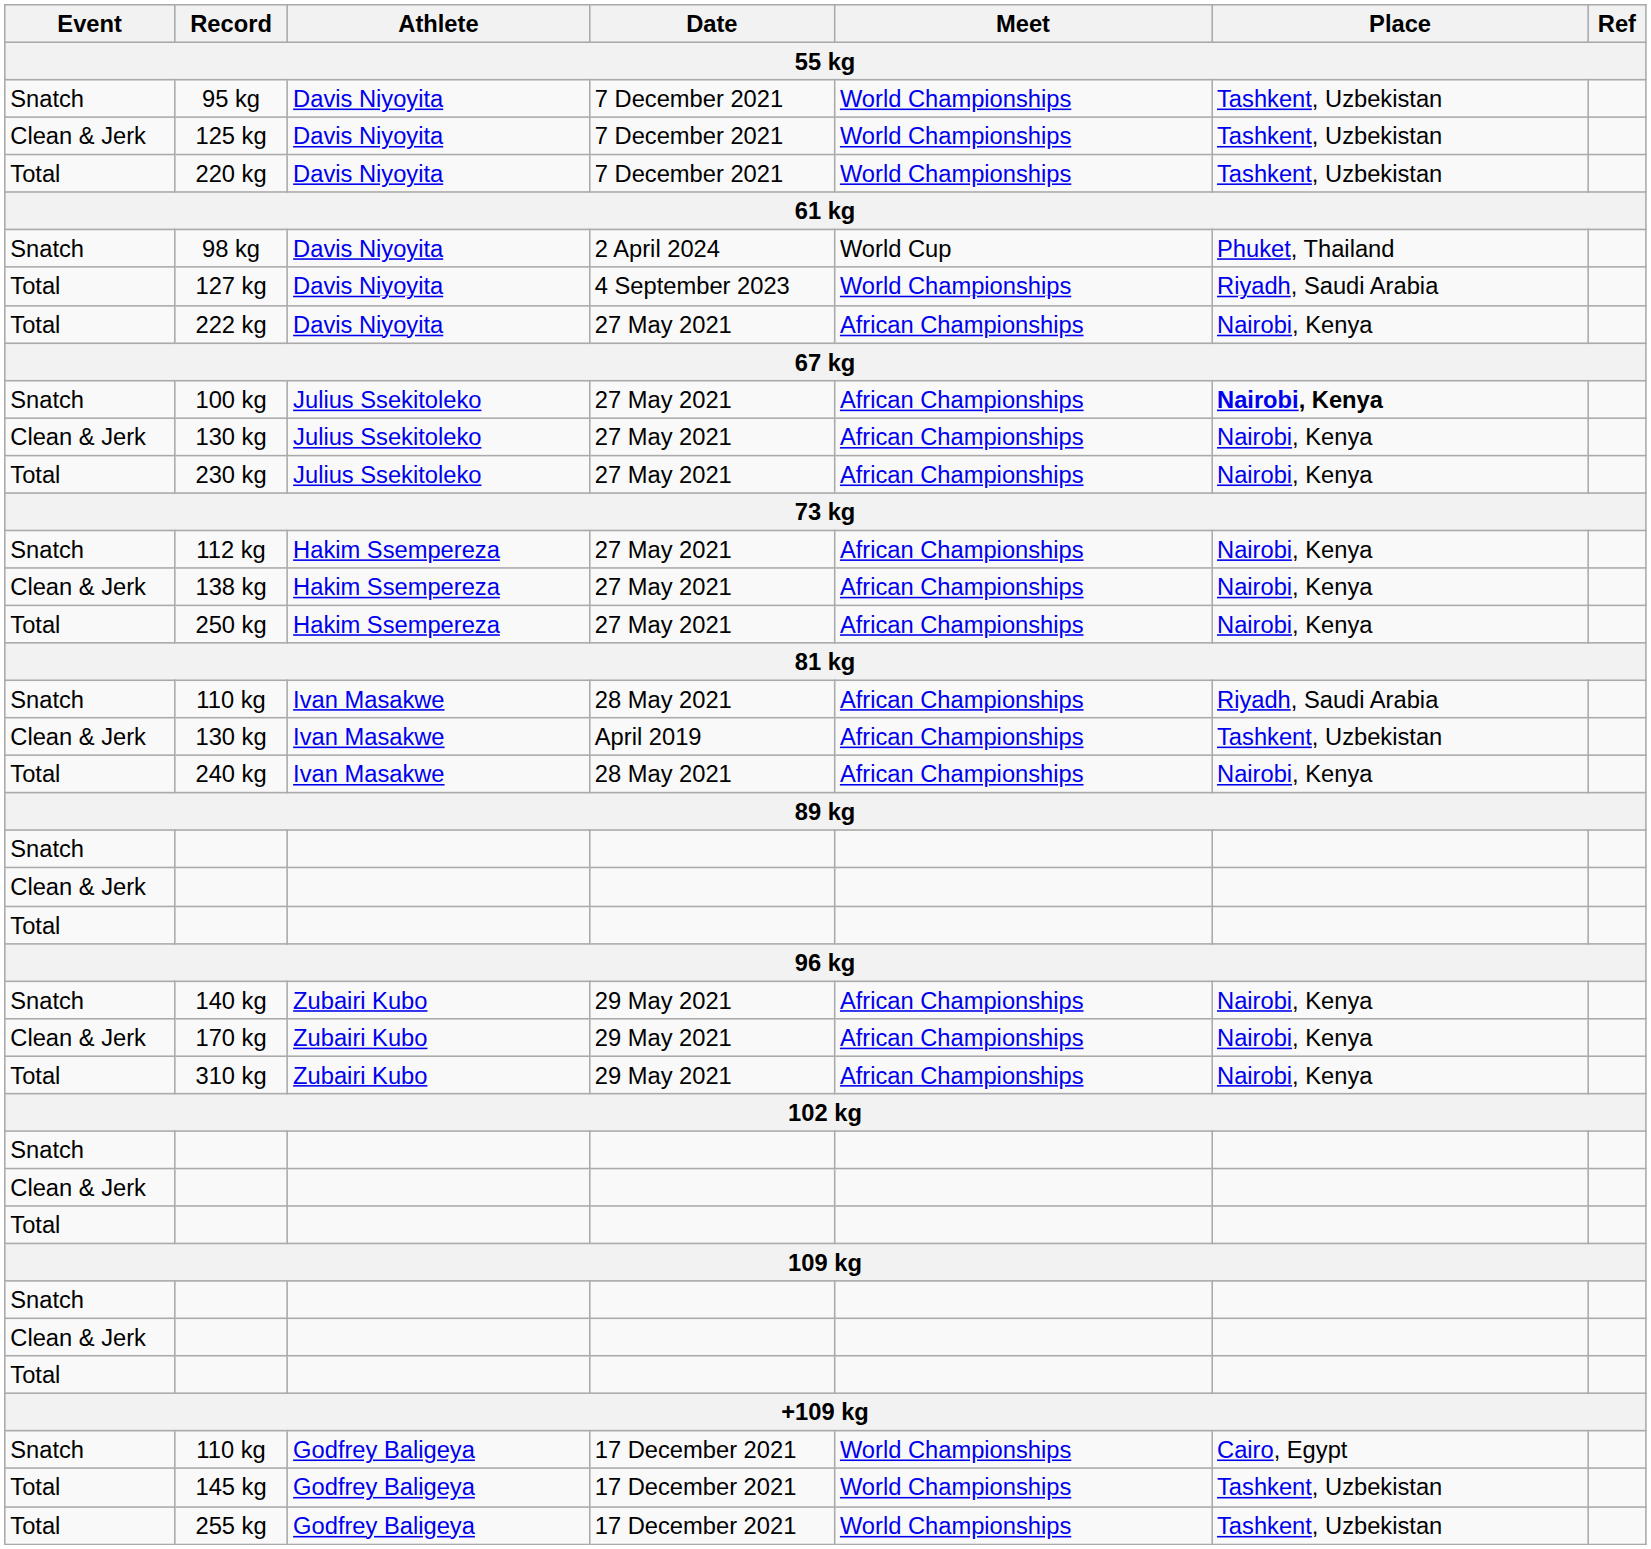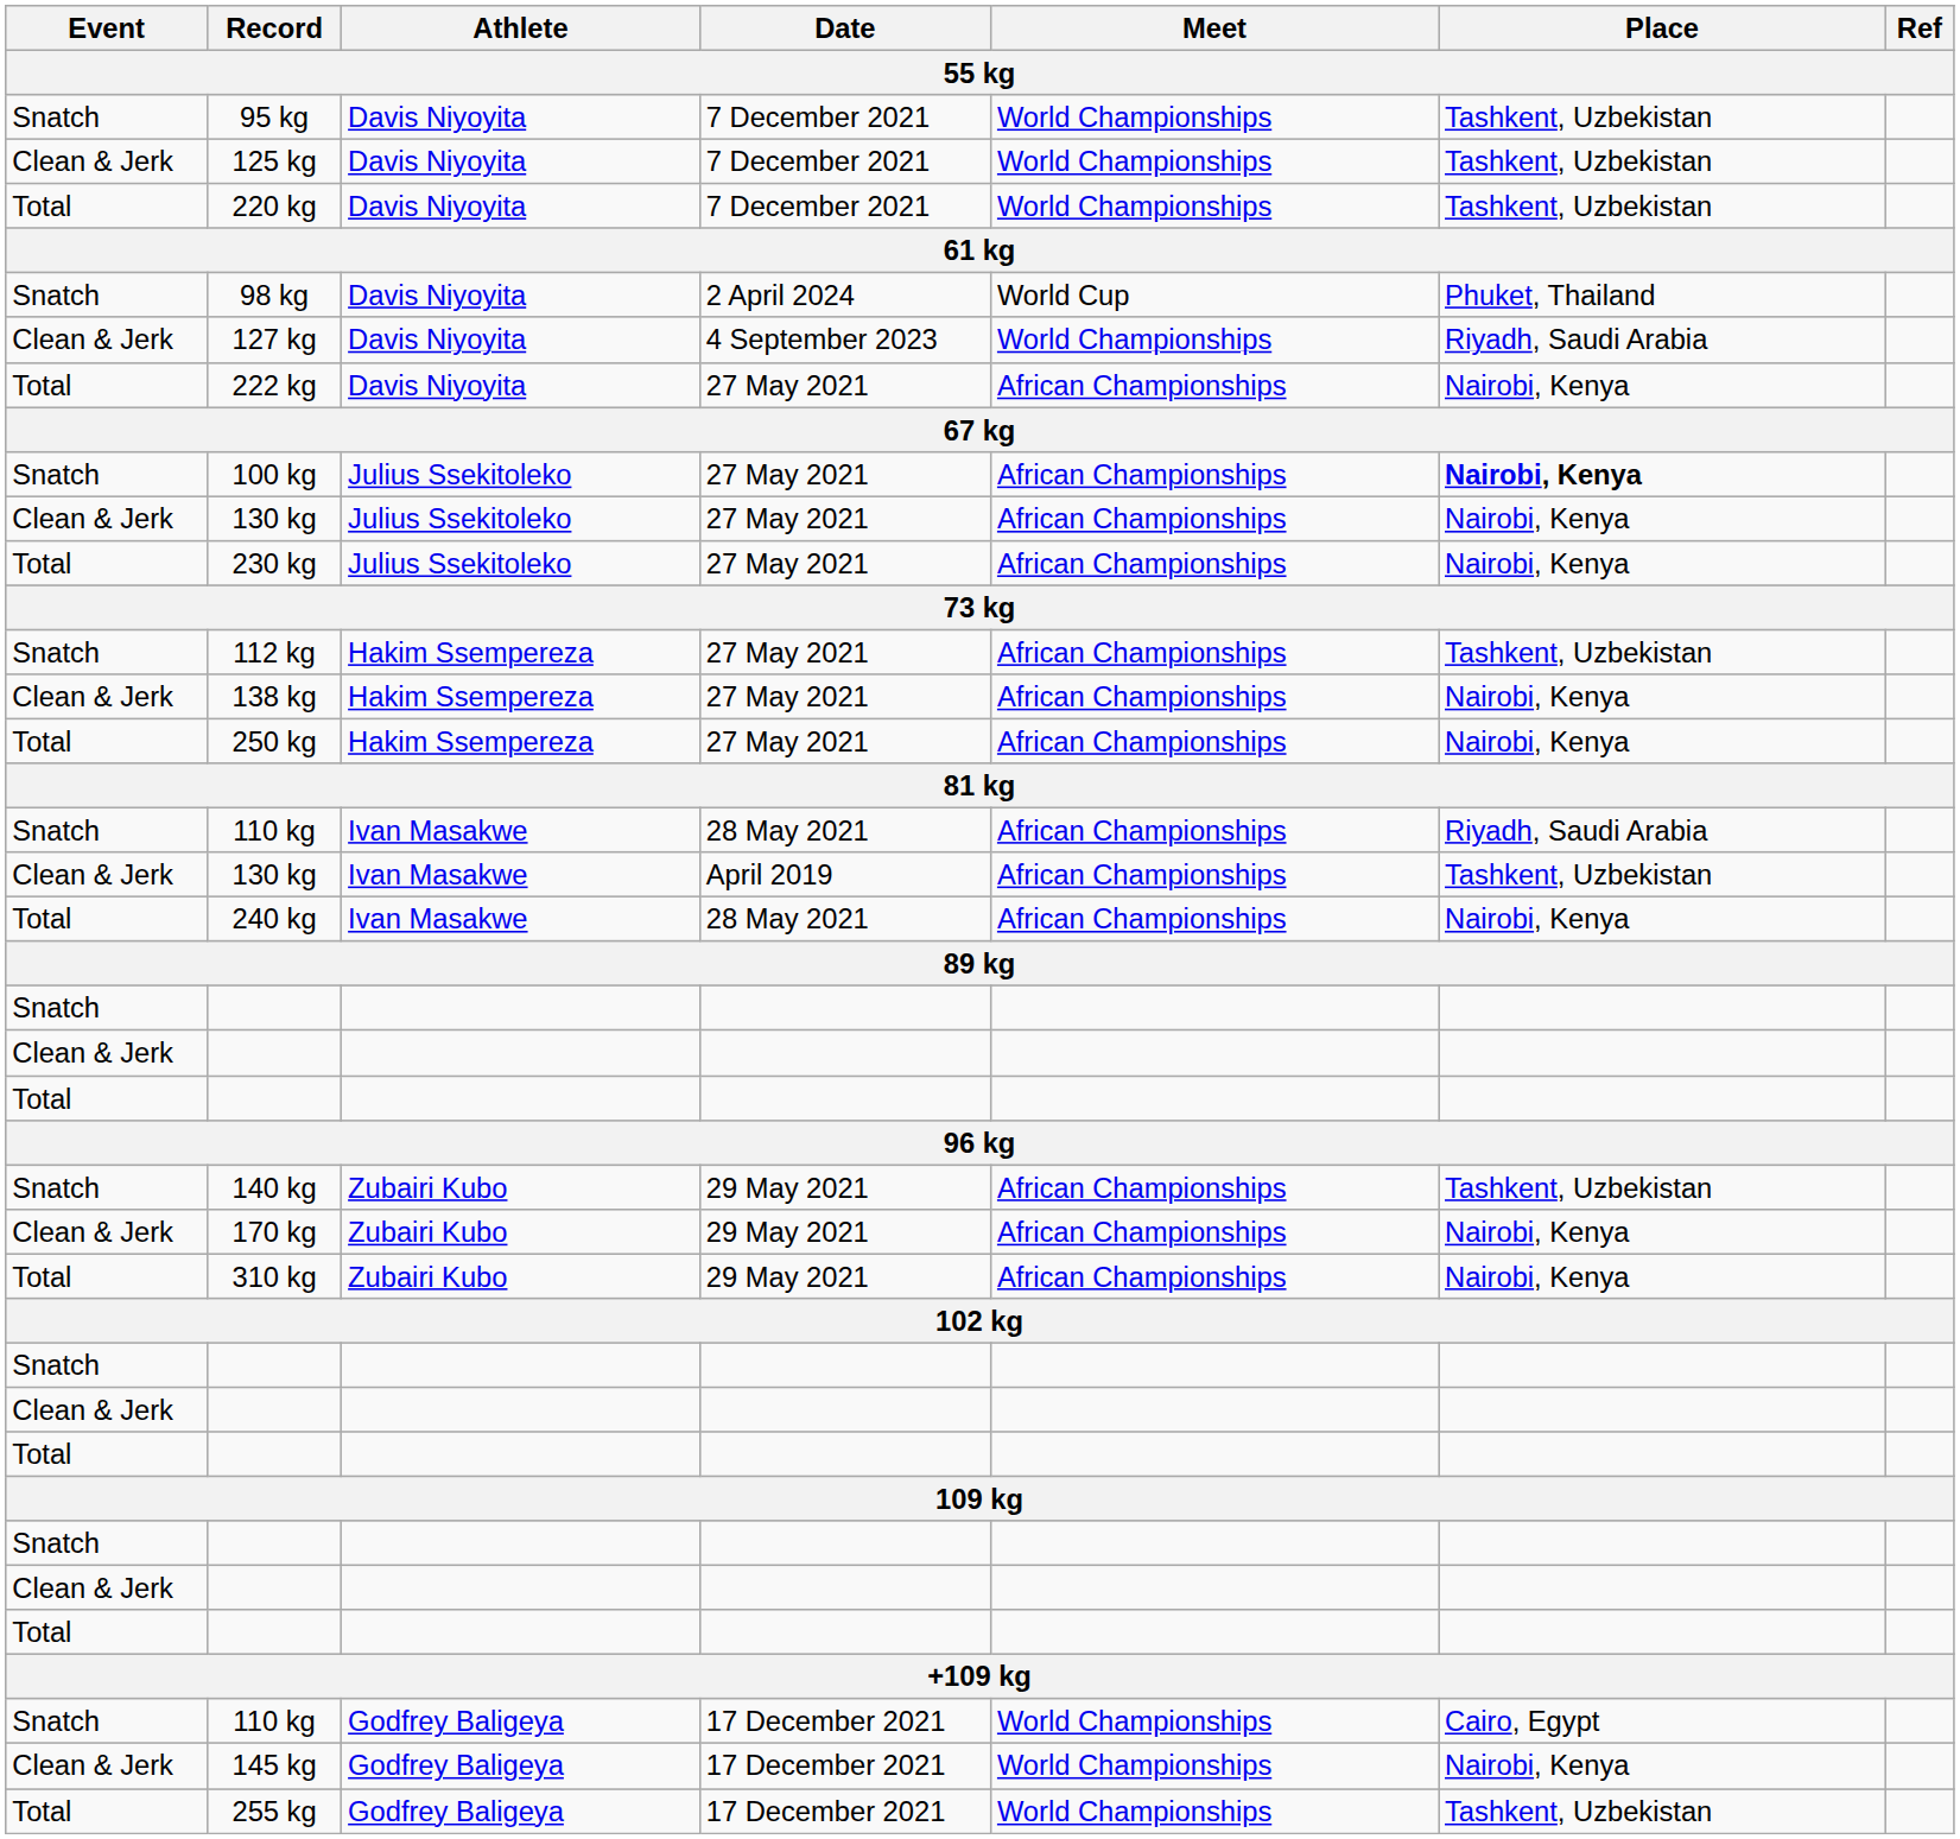127 kg | Event: Total -> Clean & Jerk
112 kg | Place: Nairobi, Kenya -> Tashkent, Uzbekistan
140 kg | Place: Nairobi, Kenya -> Tashkent, Uzbekistan
145 kg | Event: Total -> Clean & Jerk
145 kg | Place: Tashkent, Uzbekistan -> Nairobi, Kenya
